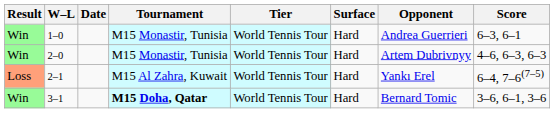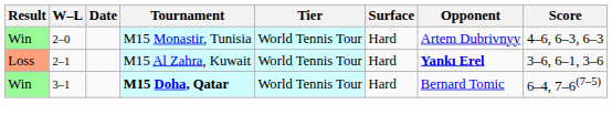- row: Win | 1–0 | M15 Monastir, Tunisia | World Tennis Tour | Hard | Andrea Guerrieri | 6–3, 6–1
2–1 | Opponent: normal -> bold
2–1 | Score: 6–4, 7–6(7–5) -> 3–6, 6–1, 3–6
3–1 | Score: 3–6, 6–1, 3–6 -> 6–4, 7–6(7–5)
